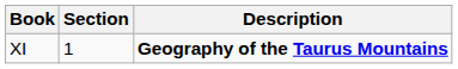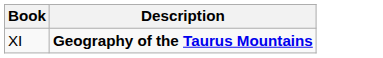- column: Section | 1
